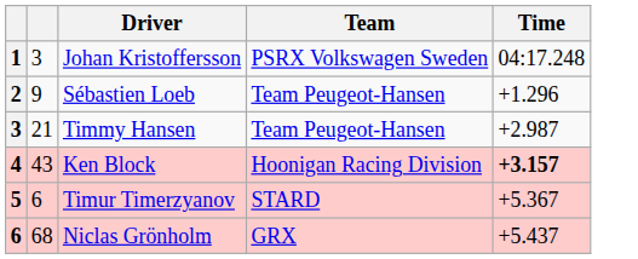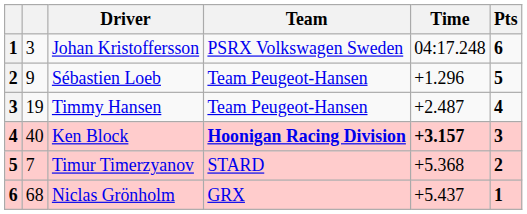+ column: Pts | 6 | 5 | 4 | 3 | 2 | 1
Timmy Hansen | column 2: 21 -> 19
Timmy Hansen | Time: +2.987 -> +2.487
Ken Block | column 2: 43 -> 40
Ken Block | Team: normal -> bold
Timur Timerzyanov | column 2: 6 -> 7
Timur Timerzyanov | Time: +5.367 -> +5.368
